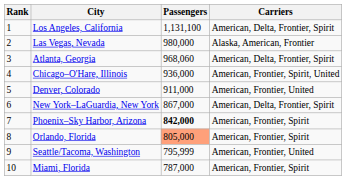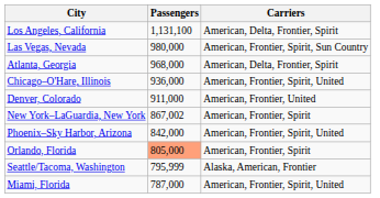- column: Rank | 1 | 2 | 3 | 4 | 5 | 6 | 7 | 8 | 9 | 10
Las Vegas, Nevada | Carriers: Alaska, American, Frontier -> American, Frontier, Spirit, Sun Country
Atlanta, Georgia | Passengers: 968,060 -> 968,000
New York–LaGuardia, New York | Passengers: 867,000 -> 867,002
New York–LaGuardia, New York | Carriers: American, Delta, Frontier, Spirit -> American, Frontier, Spirit
Phoenix–Sky Harbor, Arizona | Passengers: bold -> normal
Phoenix–Sky Harbor, Arizona | Carriers: American, Frontier, Spirit -> American, Frontier, Spirit, United
Seattle/Tacoma, Washington | Carriers: American, Frontier, United -> Alaska, American, Frontier
Miami, Florida | Carriers: American, Frontier, Spirit -> American, Frontier, Spirit, United
